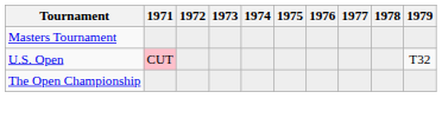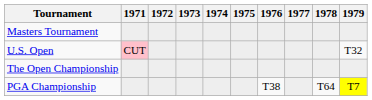+ row: PGA Championship | T38 | T64 | T7
